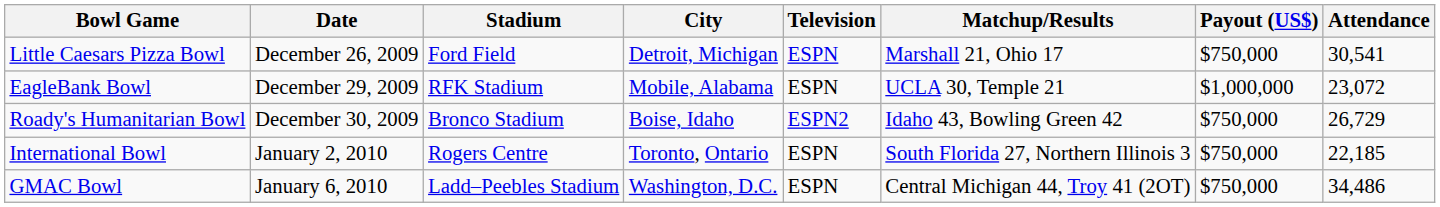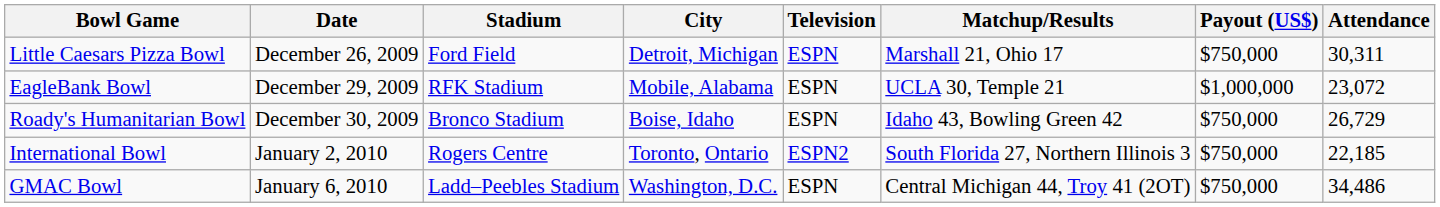Little Caesars Pizza Bowl | Attendance: 30,541 -> 30,311
Roady's Humanitarian Bowl | Television: ESPN2 -> ESPN
International Bowl | Television: ESPN -> ESPN2
